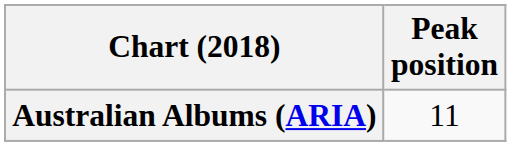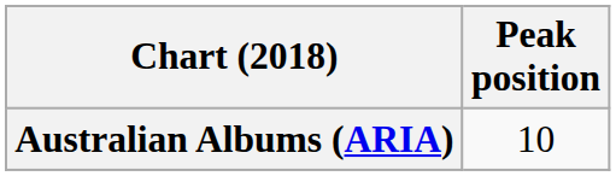Australian Albums (ARIA) | Peak position: 11 -> 10
